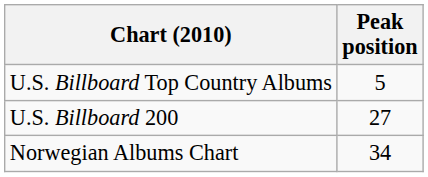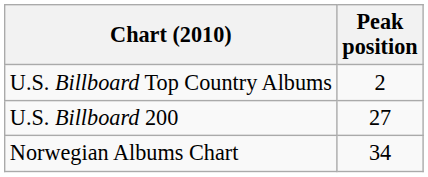U.S. Billboard Top Country Albums | Peak position: 5 -> 2
